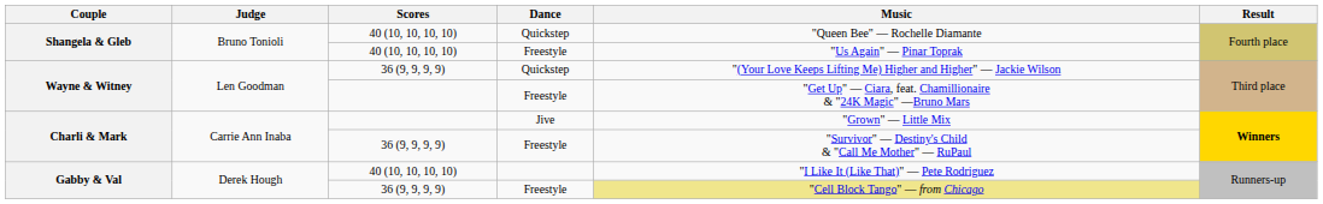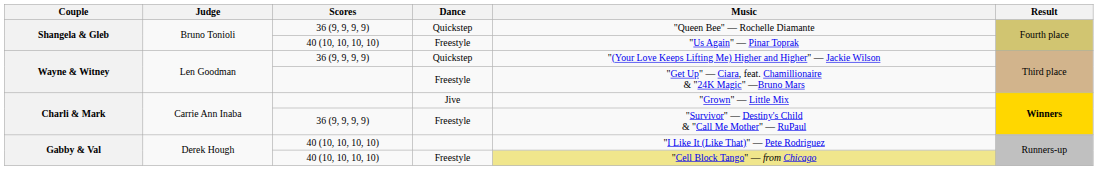Shangela & Gleb / Quickstep | Scores: 40 (10, 10, 10, 10) -> 36 (9, 9, 9, 9)
Gabby & Val / Freestyle | Scores: 36 (9, 9, 9, 9) -> 40 (10, 10, 10, 10)
